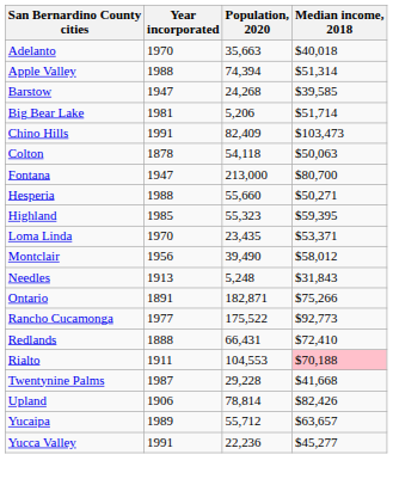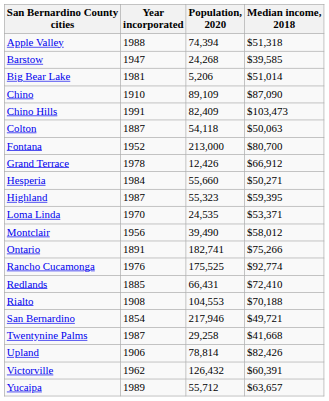- row: Adelanto | 1970 | 35,663 | $40,018
Apple Valley | Median income, 2018: $51,314 -> $51,318
Big Bear Lake | Median income, 2018: $51,714 -> $51,014
+ row: Chino | 1910 | 89,109 | $87,090
Colton | Year incorporated: 1878 -> 1887
Fontana | Year incorporated: 1947 -> 1952
+ row: Grand Terrace | 1978 | 12,426 | $66,912
Hesperia | Year incorporated: 1988 -> 1984
Highland | Year incorporated: 1985 -> 1987
Loma Linda | Population, 2020: 23,435 -> 24,535
- row: Needles | 1913 | 5,248 | $31,843
Ontario | Population, 2020: 182,871 -> 182,741
Rancho Cucamonga | Year incorporated: 1977 -> 1976
Rancho Cucamonga | Population, 2020: 175,522 -> 175,525
Rancho Cucamonga | Median income, 2018: $92,773 -> $92,774
Redlands | Year incorporated: 1888 -> 1885
Rialto | Year incorporated: 1911 -> 1908
Rialto | Median income, 2018: pink background -> no background
+ row: San Bernardino | 1854 | 217,946 | $49,721
Twentynine Palms | Population, 2020: 29,228 -> 29,258
+ row: Victorville | 1962 | 126,432 | $60,391
- row: Yucca Valley | 1991 | 22,236 | $45,277
